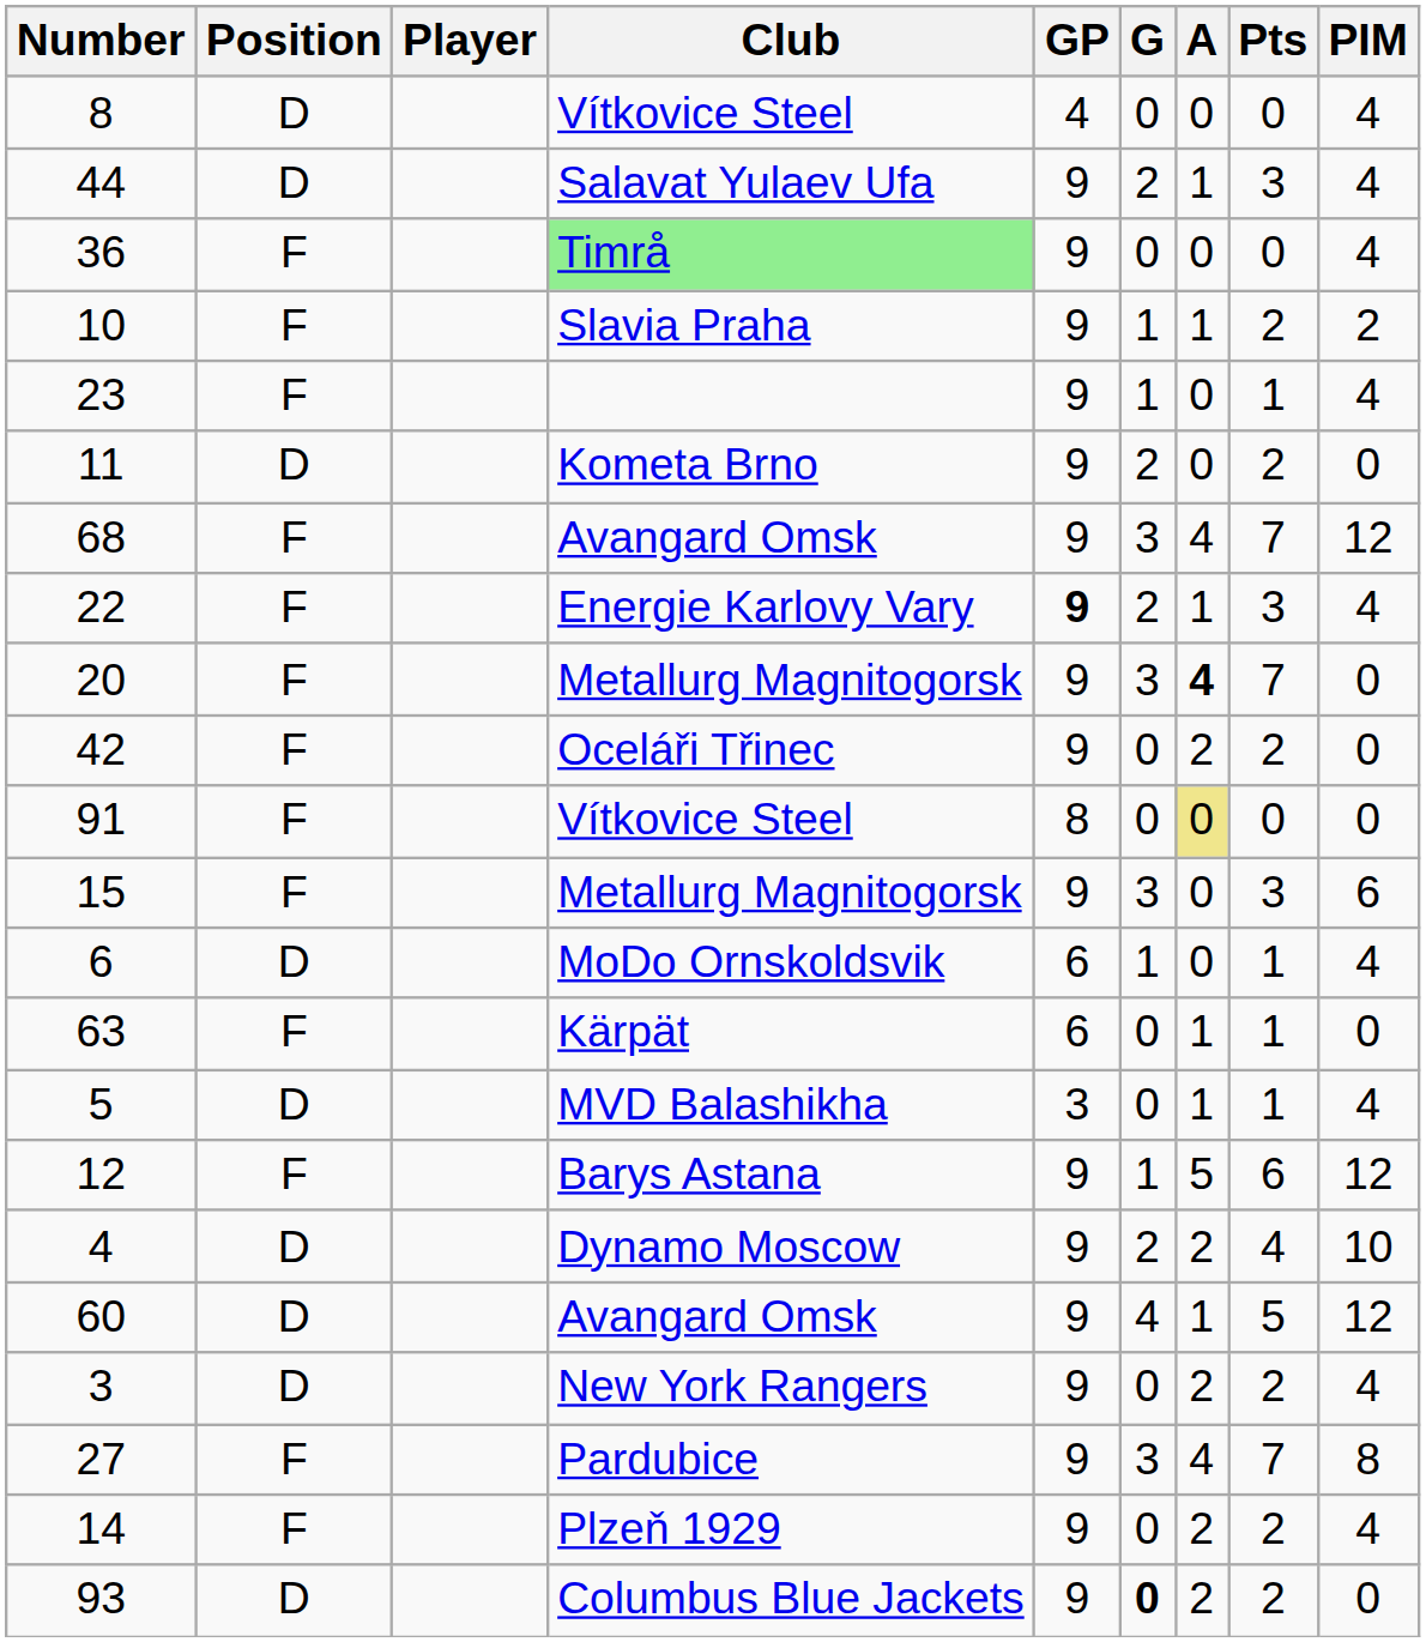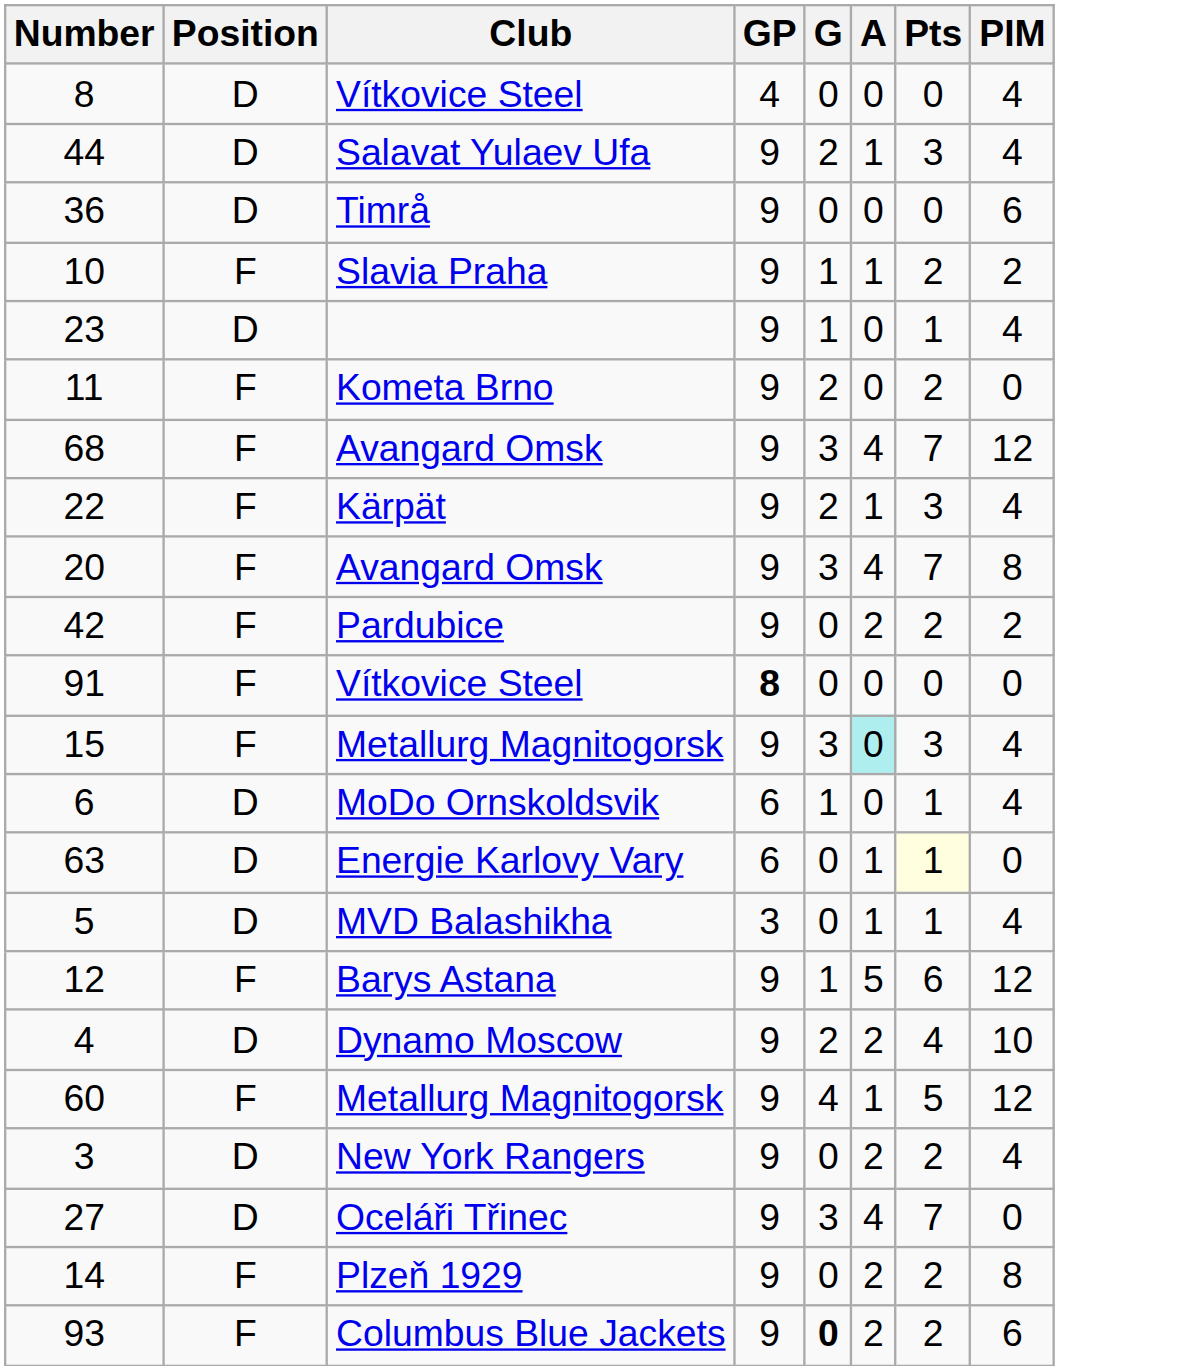- column: Player
36 | Position: F -> D
36 | Club: lightgreen background -> no background
36 | PIM: 4 -> 6
23 | Position: F -> D
11 | Position: D -> F
22 | Club: Energie Karlovy Vary -> Kärpät
22 | GP: bold -> normal
20 | Club: Metallurg Magnitogorsk -> Avangard Omsk
20 | A: bold -> normal
20 | PIM: 0 -> 8
42 | Club: Oceláři Třinec -> Pardubice
42 | PIM: 0 -> 2
91 | GP: normal -> bold
91 | A: khaki background -> no background
15 | A: no background -> paleturquoise background
15 | PIM: 6 -> 4
63 | Position: F -> D
63 | Club: Kärpät -> Energie Karlovy Vary
63 | Pts: no background -> lightyellow background
60 | Position: D -> F
60 | Club: Avangard Omsk -> Metallurg Magnitogorsk
27 | Position: F -> D
27 | Club: Pardubice -> Oceláři Třinec
27 | PIM: 8 -> 0
14 | PIM: 4 -> 8
93 | Position: D -> F
93 | PIM: 0 -> 6
